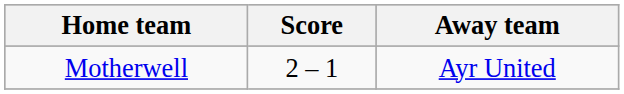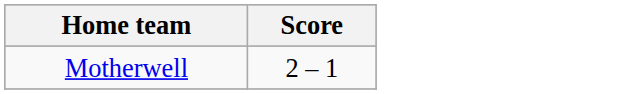- column: Away team | Ayr United
